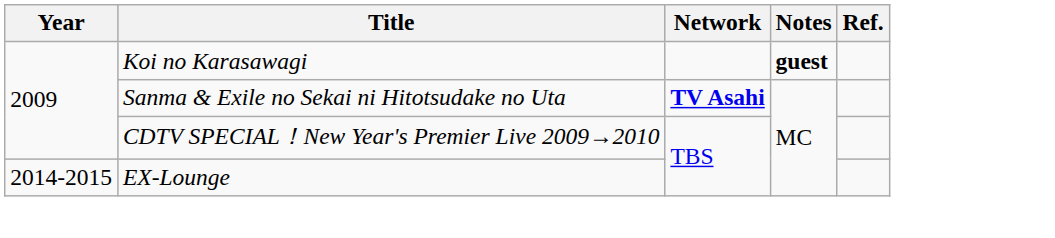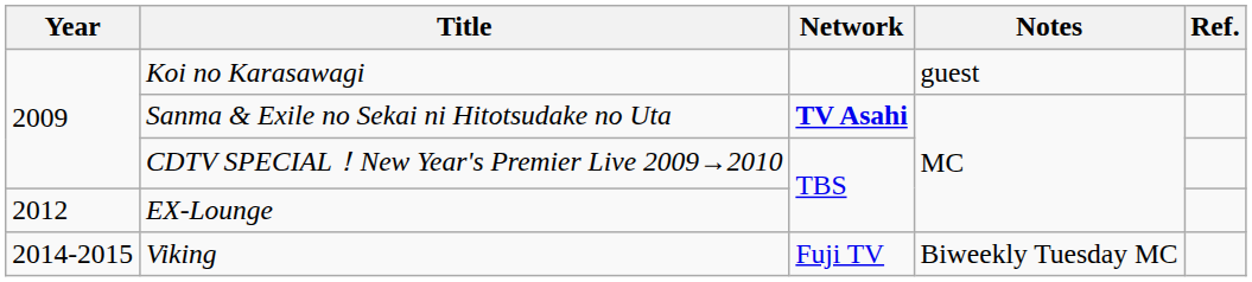Koi no Karasawagi | Notes: bold -> normal
EX-Lounge | Year: 2014-2015 -> 2012
+ row: 2014-2015 | Viking | Fuji TV | Biweekly Tuesday MC
